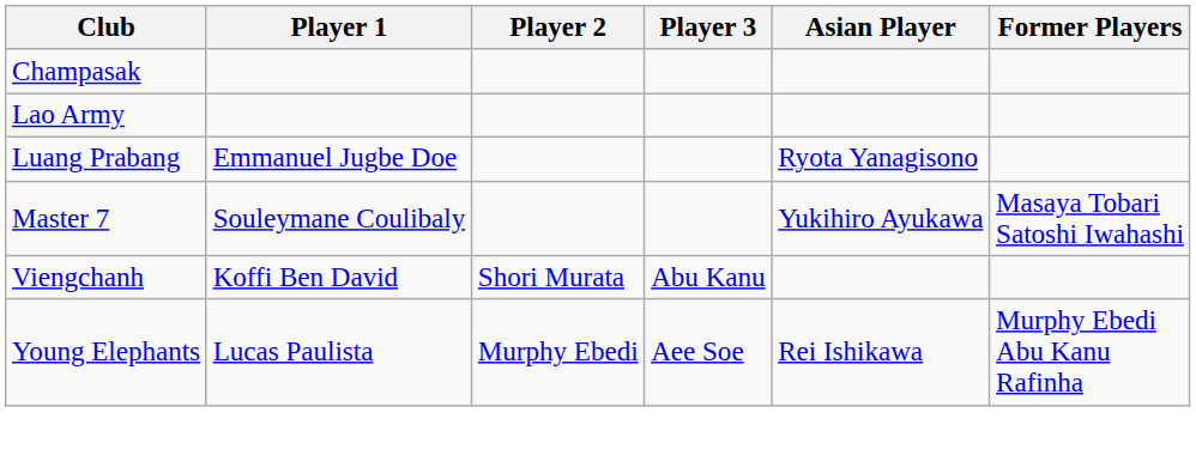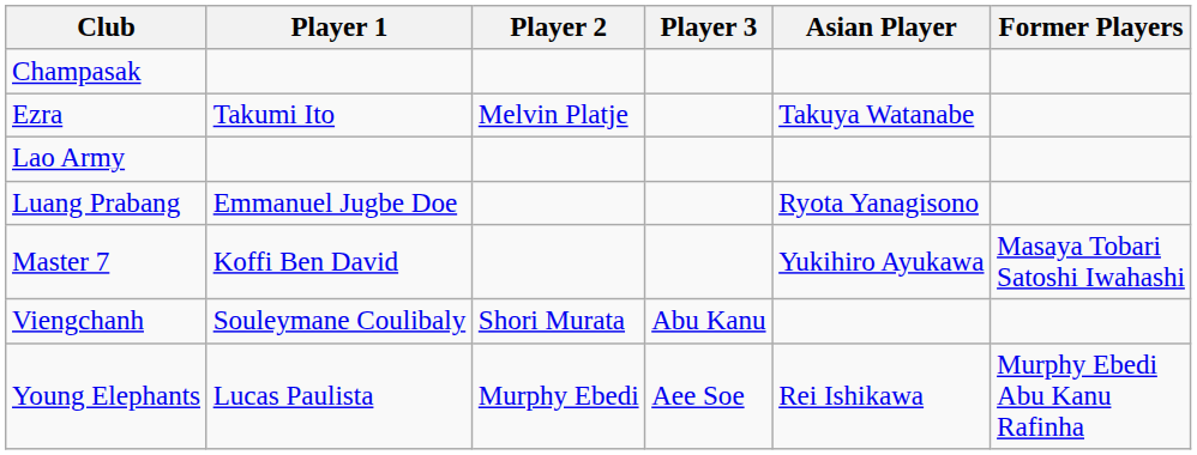+ row: Ezra | Takumi Ito | Melvin Platje | Takuya Watanabe
Master 7 | Player 1: Souleymane Coulibaly -> Koffi Ben David
Viengchanh | Player 1: Koffi Ben David -> Souleymane Coulibaly
